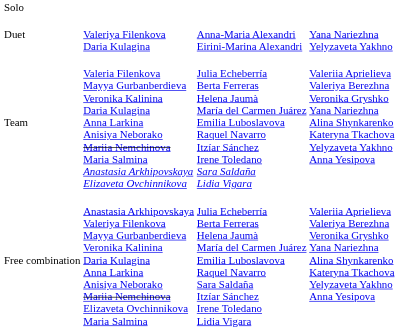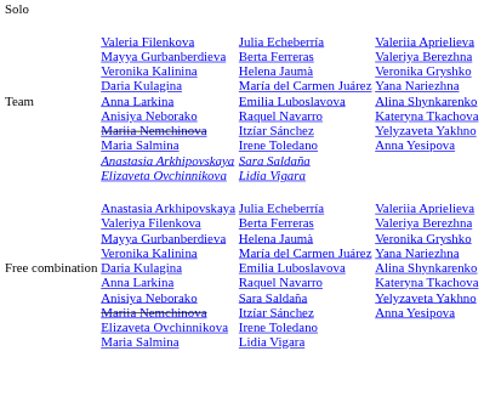- row: Duet | Valeriya Filenkova Daria Kulagina | Anna-Maria Alexandri Eirini-Marina Alexandri | Yana Nariezhna Yelyzaveta Yakhno
